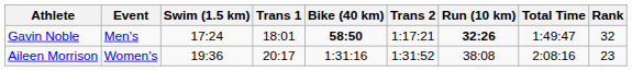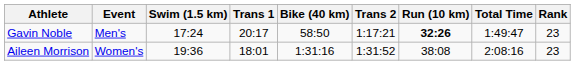Gavin Noble | Trans 1: 18:01 -> 20:17
Gavin Noble | Bike (40 km): bold -> normal
Gavin Noble | Rank: 32 -> 23
Aileen Morrison | Trans 1: 20:17 -> 18:01
